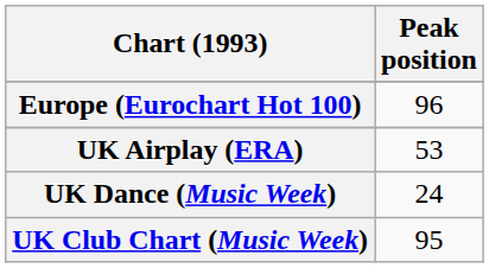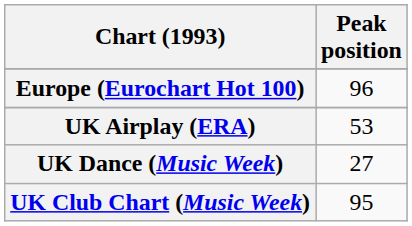UK Dance (Music Week) | Peak position: 24 -> 27
